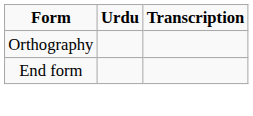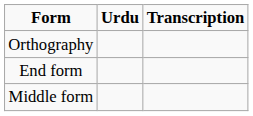+ row: Middle form
